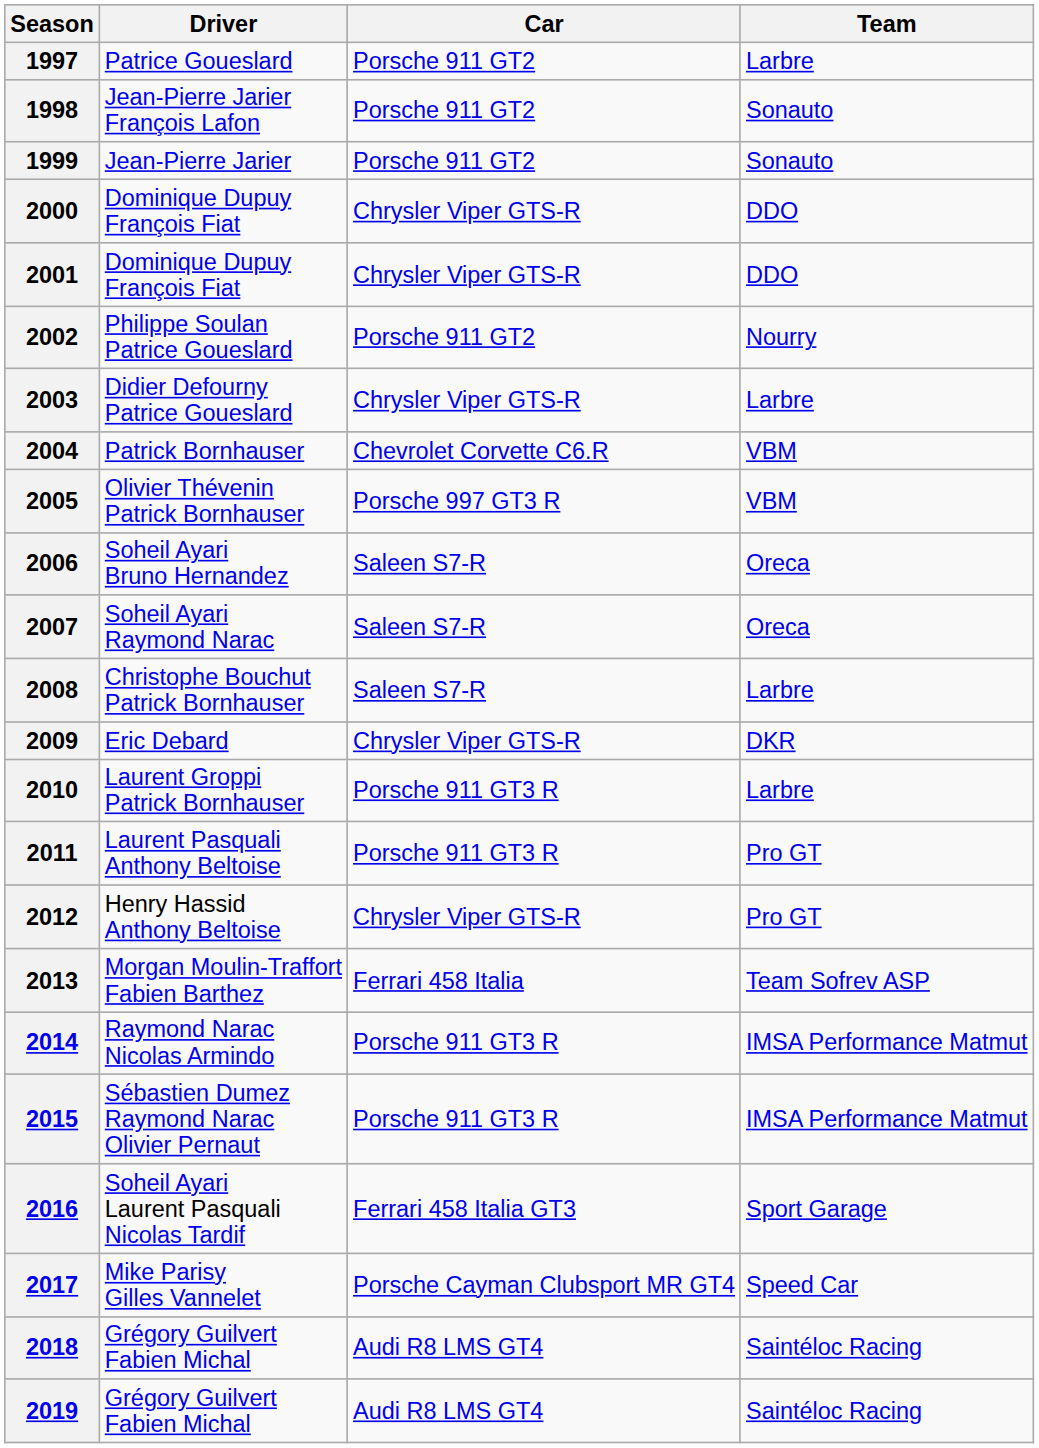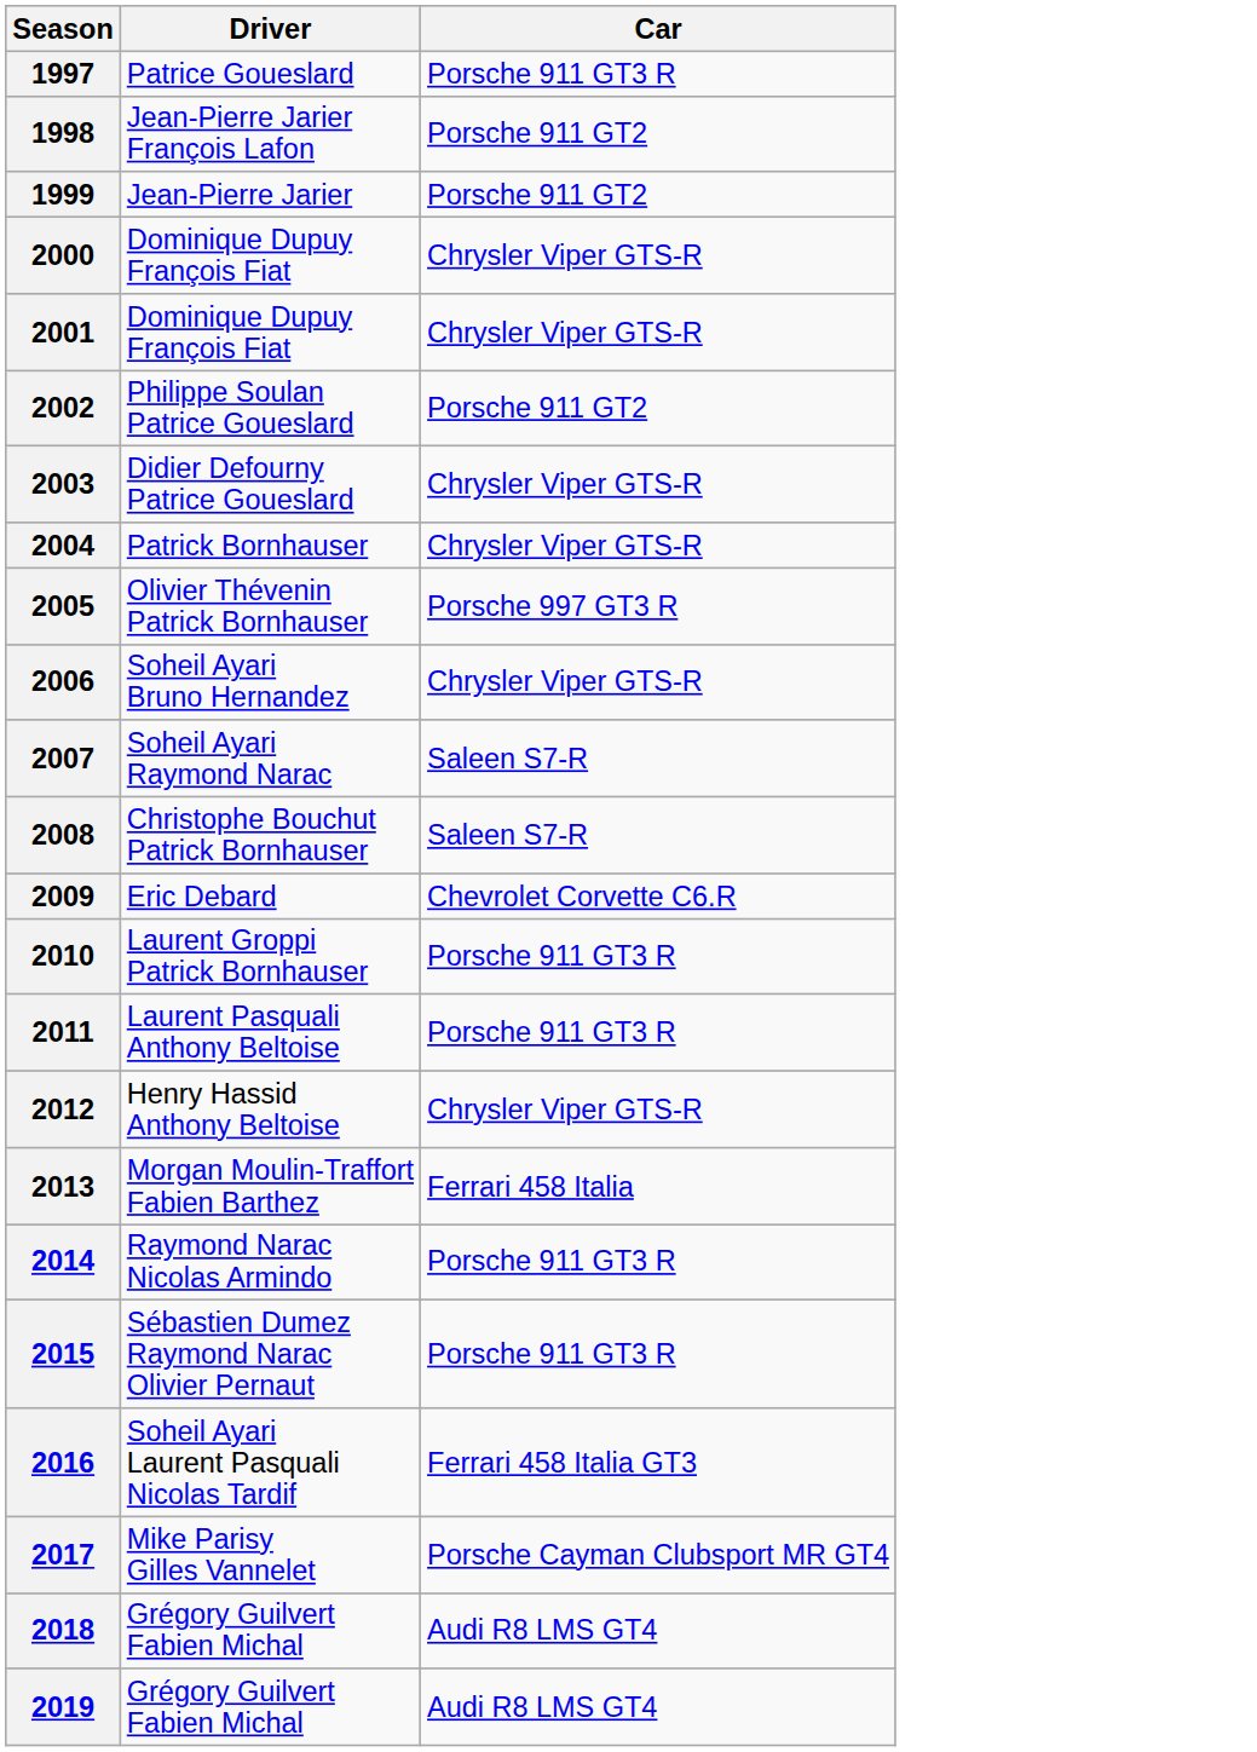- column: Team | Larbre | Sonauto | Sonauto | DDO | DDO | Nourry | Larbre | VBM | VBM | Oreca | Oreca | Larbre | DKR | Larbre | Pro GT | Pro GT | Team Sofrev ASP | IMSA Performance Matmut | IMSA Performance Matmut | Sport Garage | Speed Car | Saintéloc Racing | Saintéloc Racing
1997 | Car: Porsche 911 GT2 -> Porsche 911 GT3 R
2004 | Car: Chevrolet Corvette C6.R -> Chrysler Viper GTS-R
2006 | Car: Saleen S7-R -> Chrysler Viper GTS-R
2009 | Car: Chrysler Viper GTS-R -> Chevrolet Corvette C6.R
